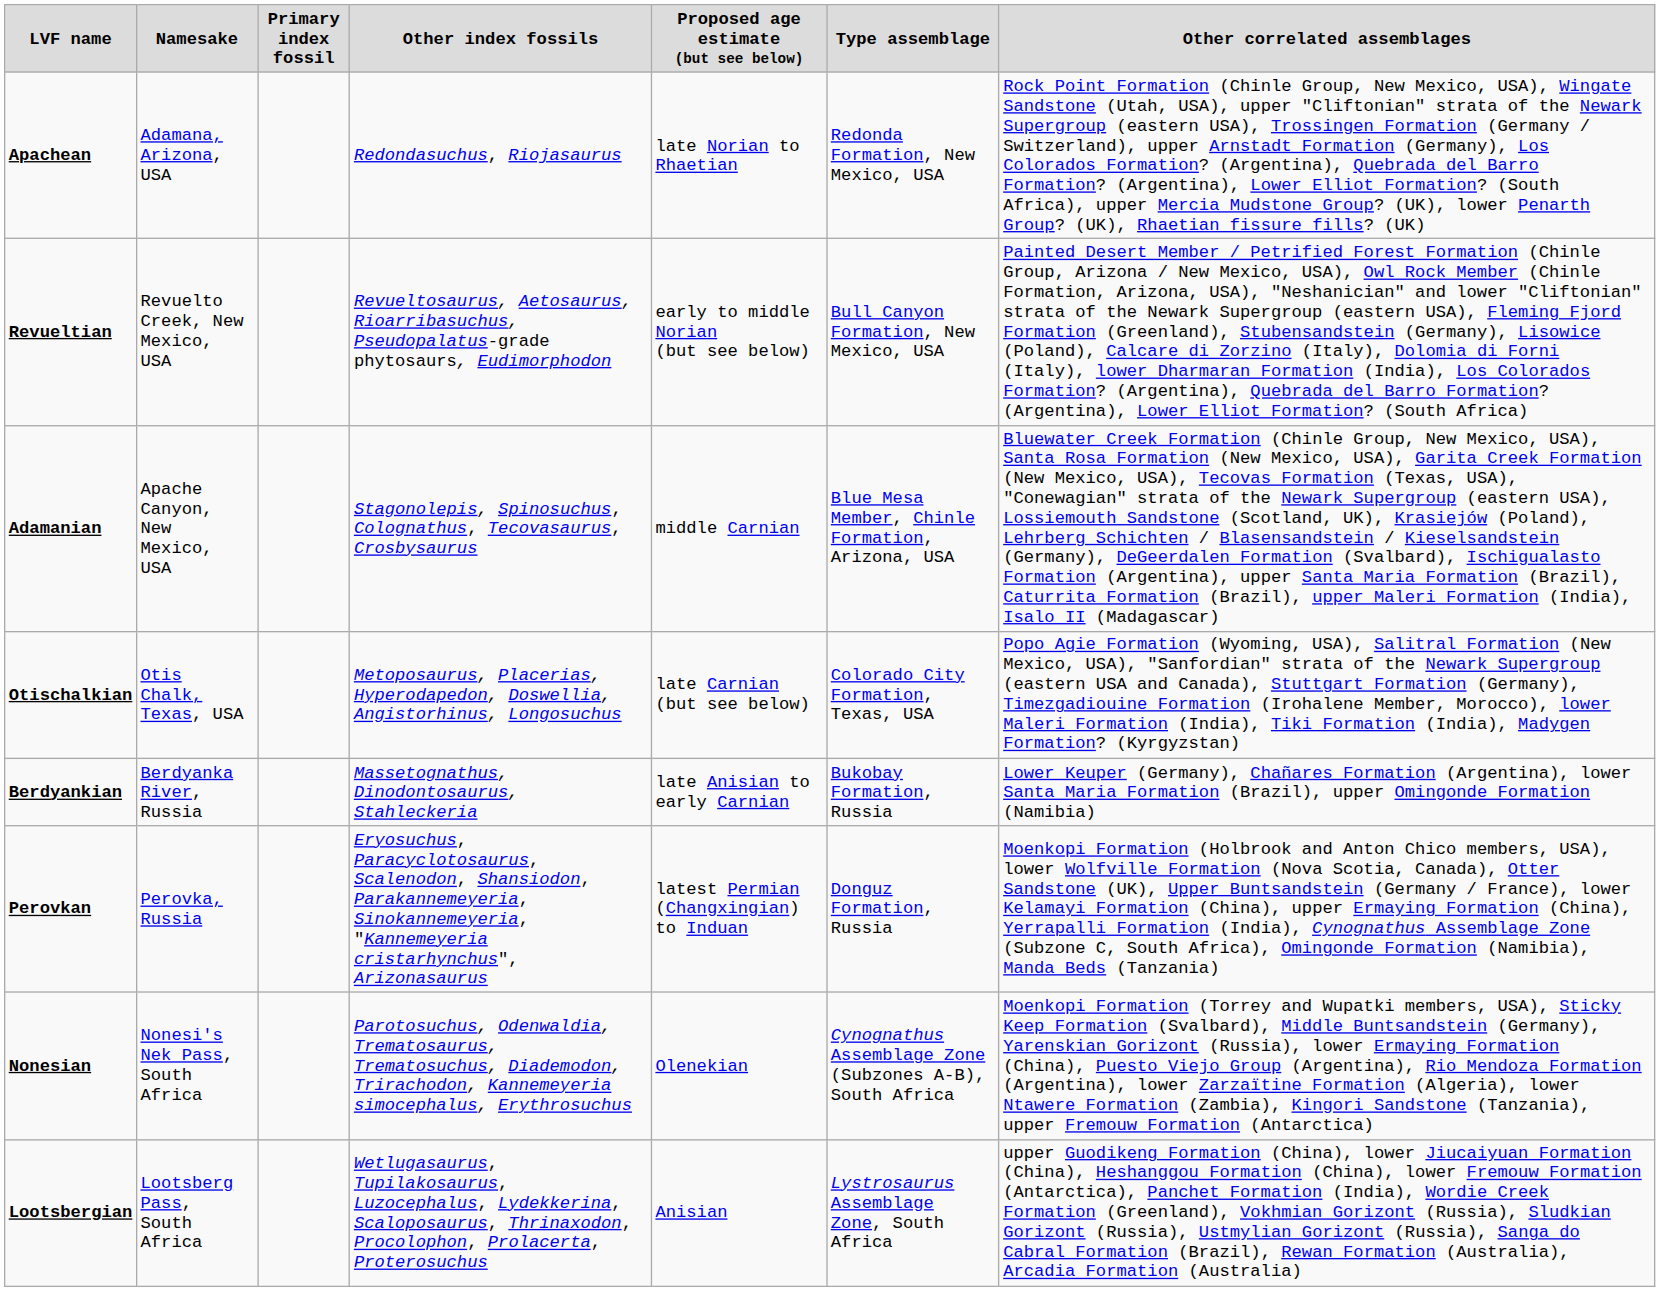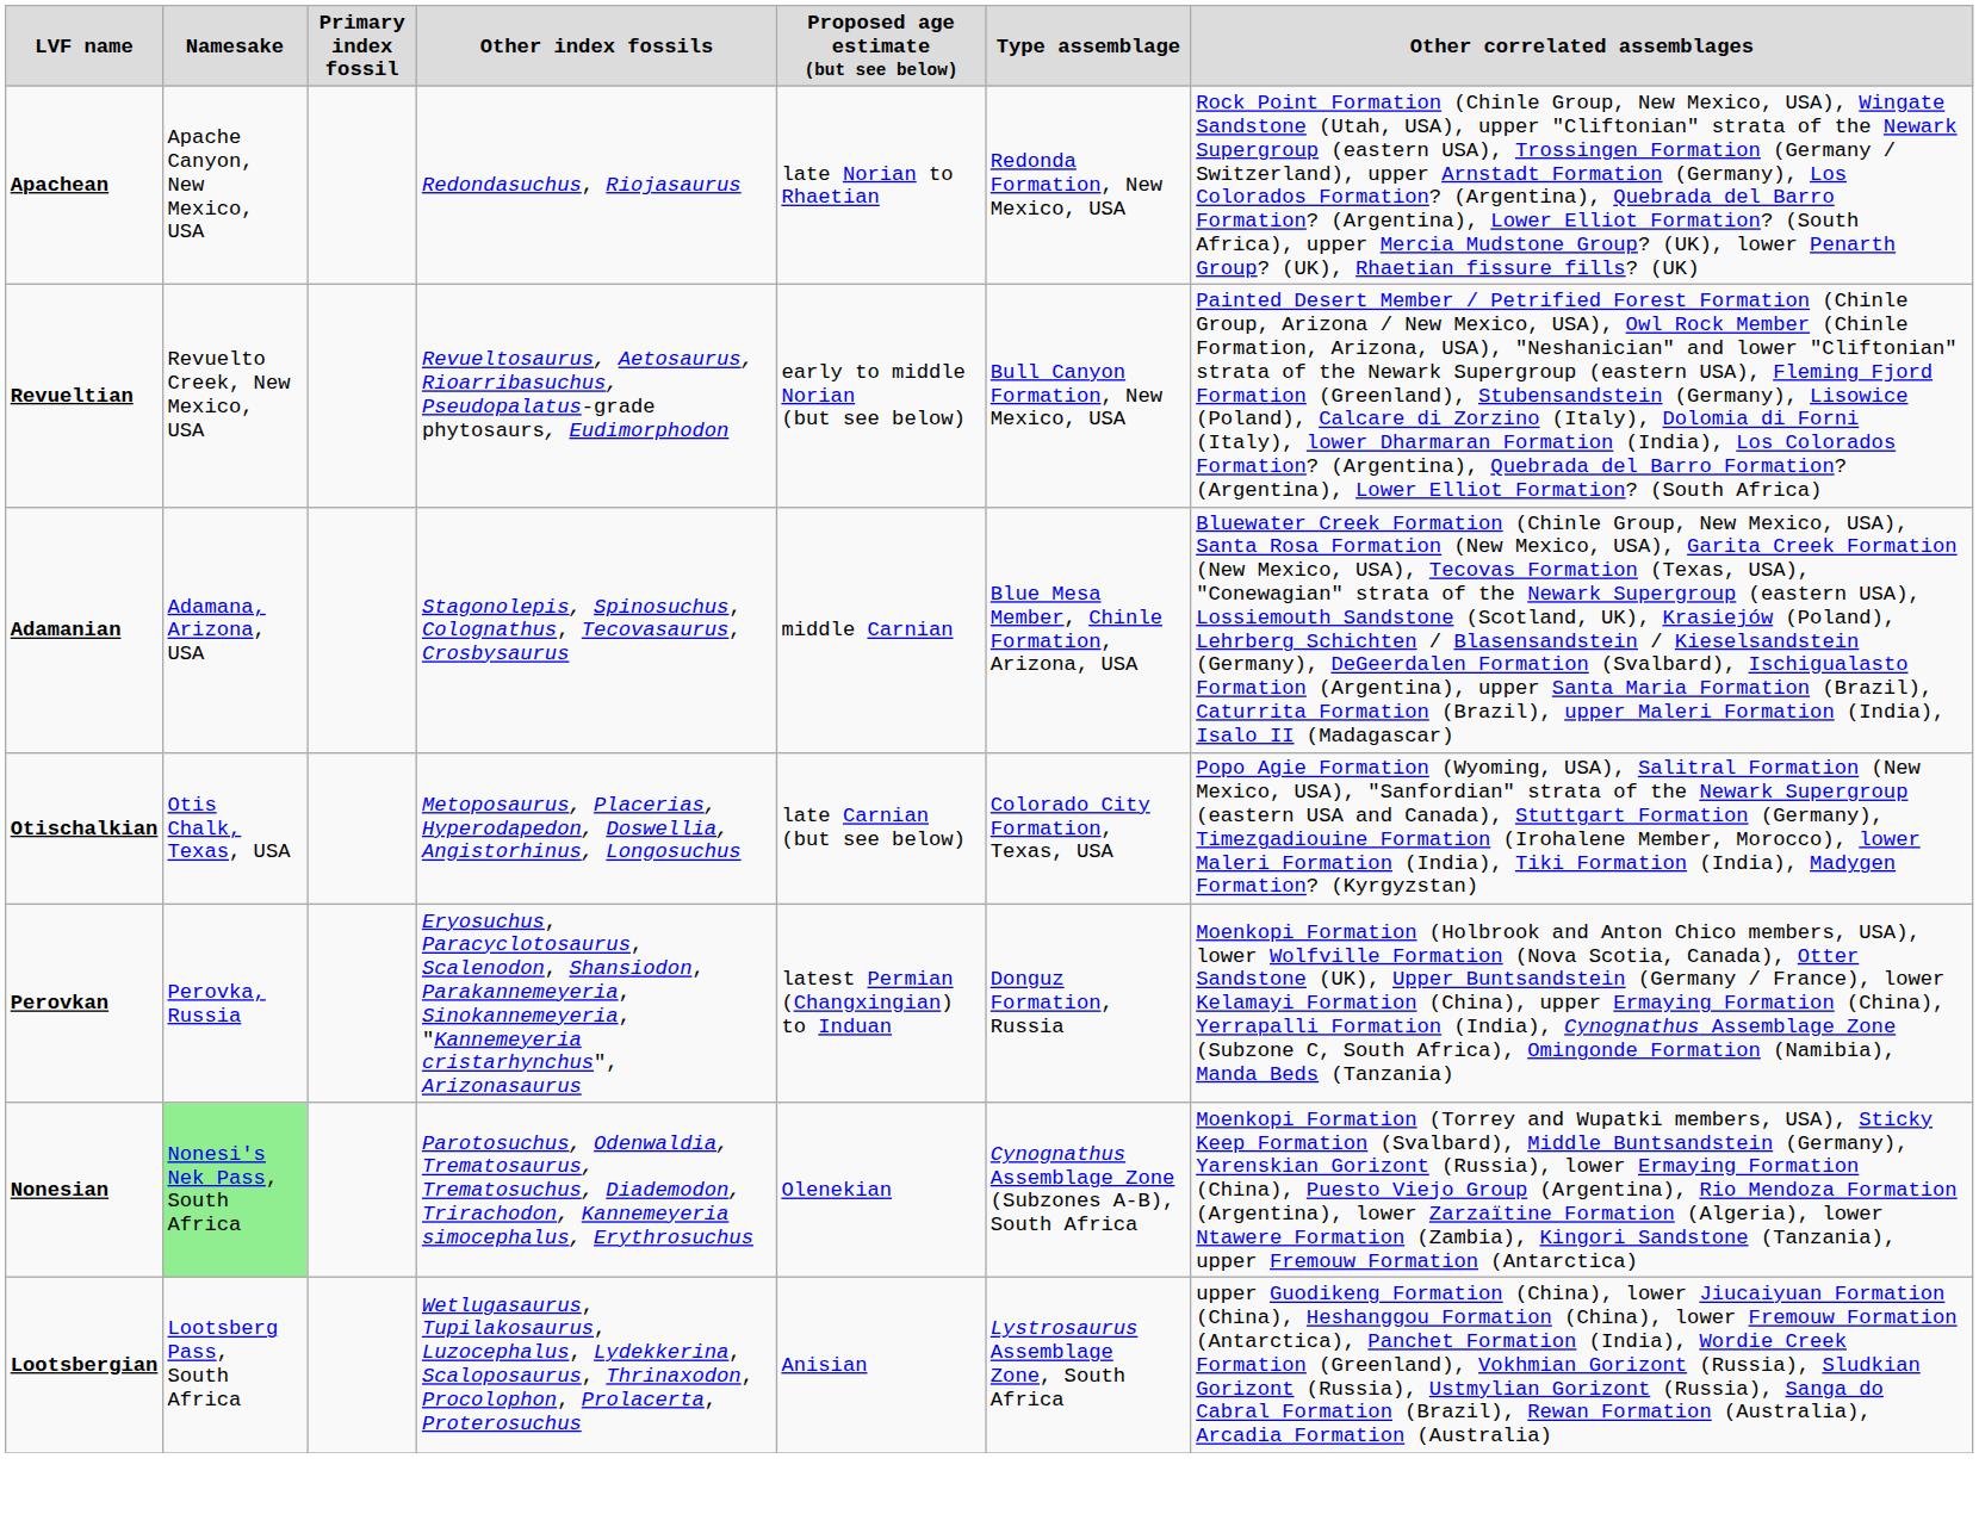Apachean | Namesake: Adamana, Arizona, USA -> Apache Canyon, New Mexico, USA
Adamanian | Namesake: Apache Canyon, New Mexico, USA -> Adamana, Arizona, USA
- row: Berdyankian | Berdyanka River, Russia | Massetognathus, Dinodontosaurus, Stahleckeria | late Anisian to early Carnian | Bukobay Formation, Russia | Lower Keuper (Germany), Chañares Formation (Argentina), lower Santa Maria Formation (Brazil), upper Omingonde Formation (Namibia)
Nonesian | Namesake: no background -> lightgreen background
